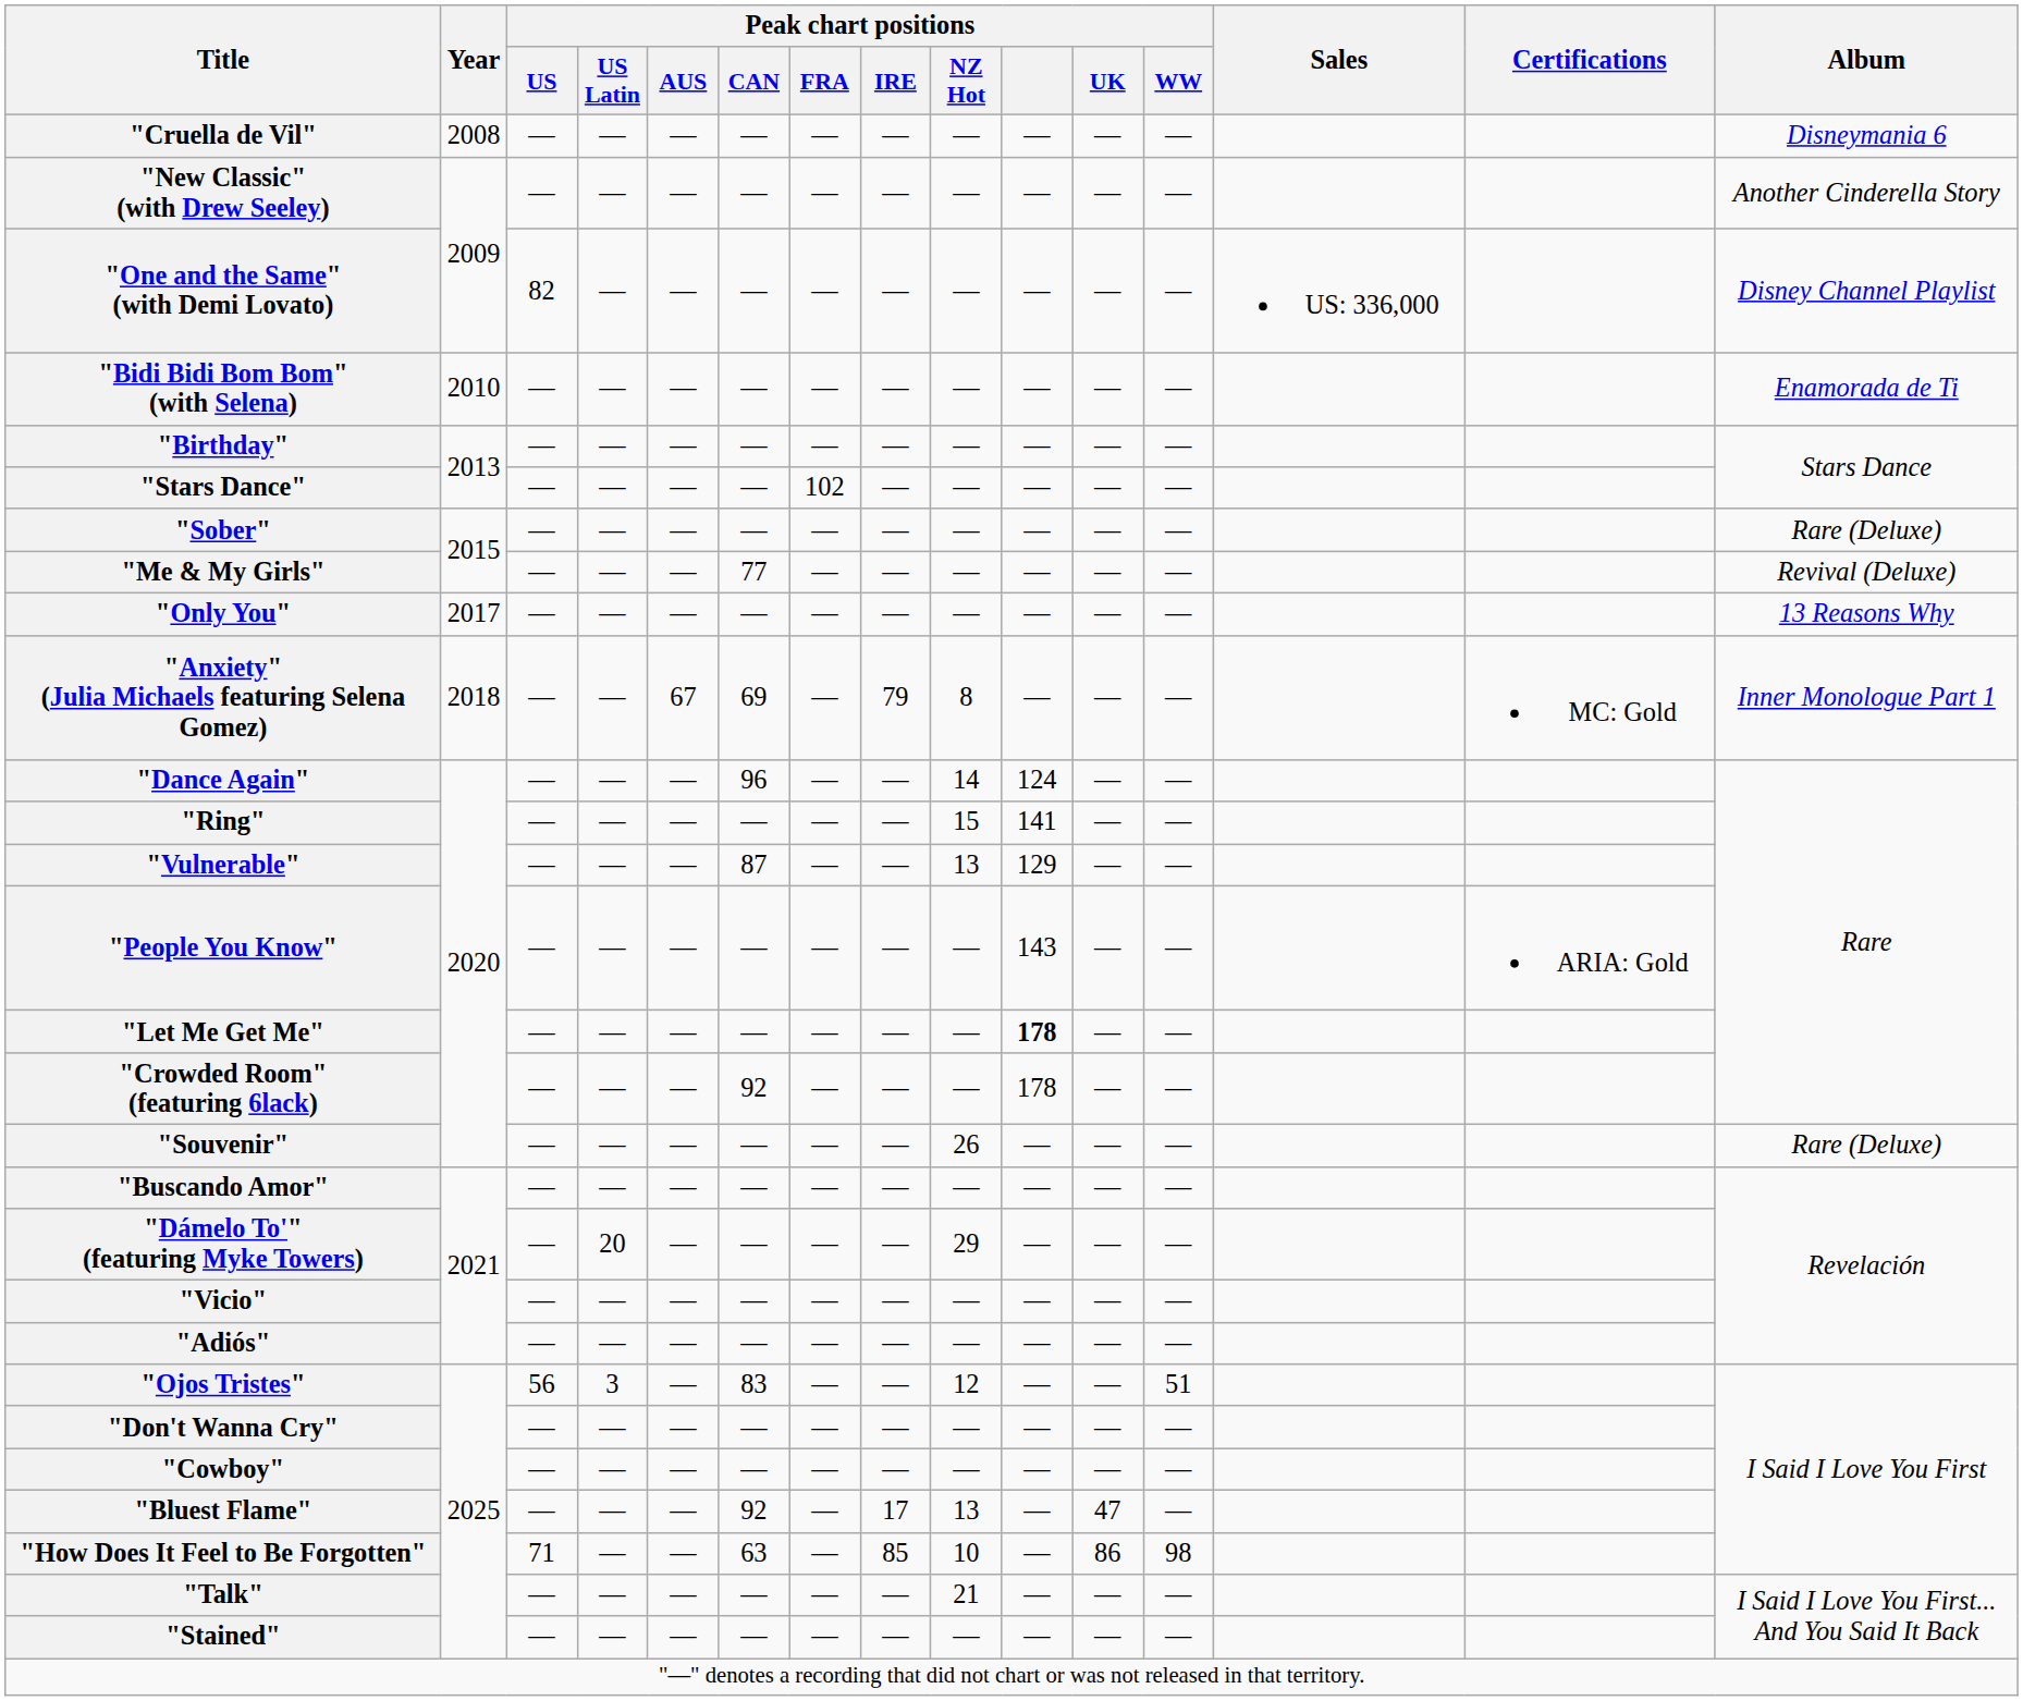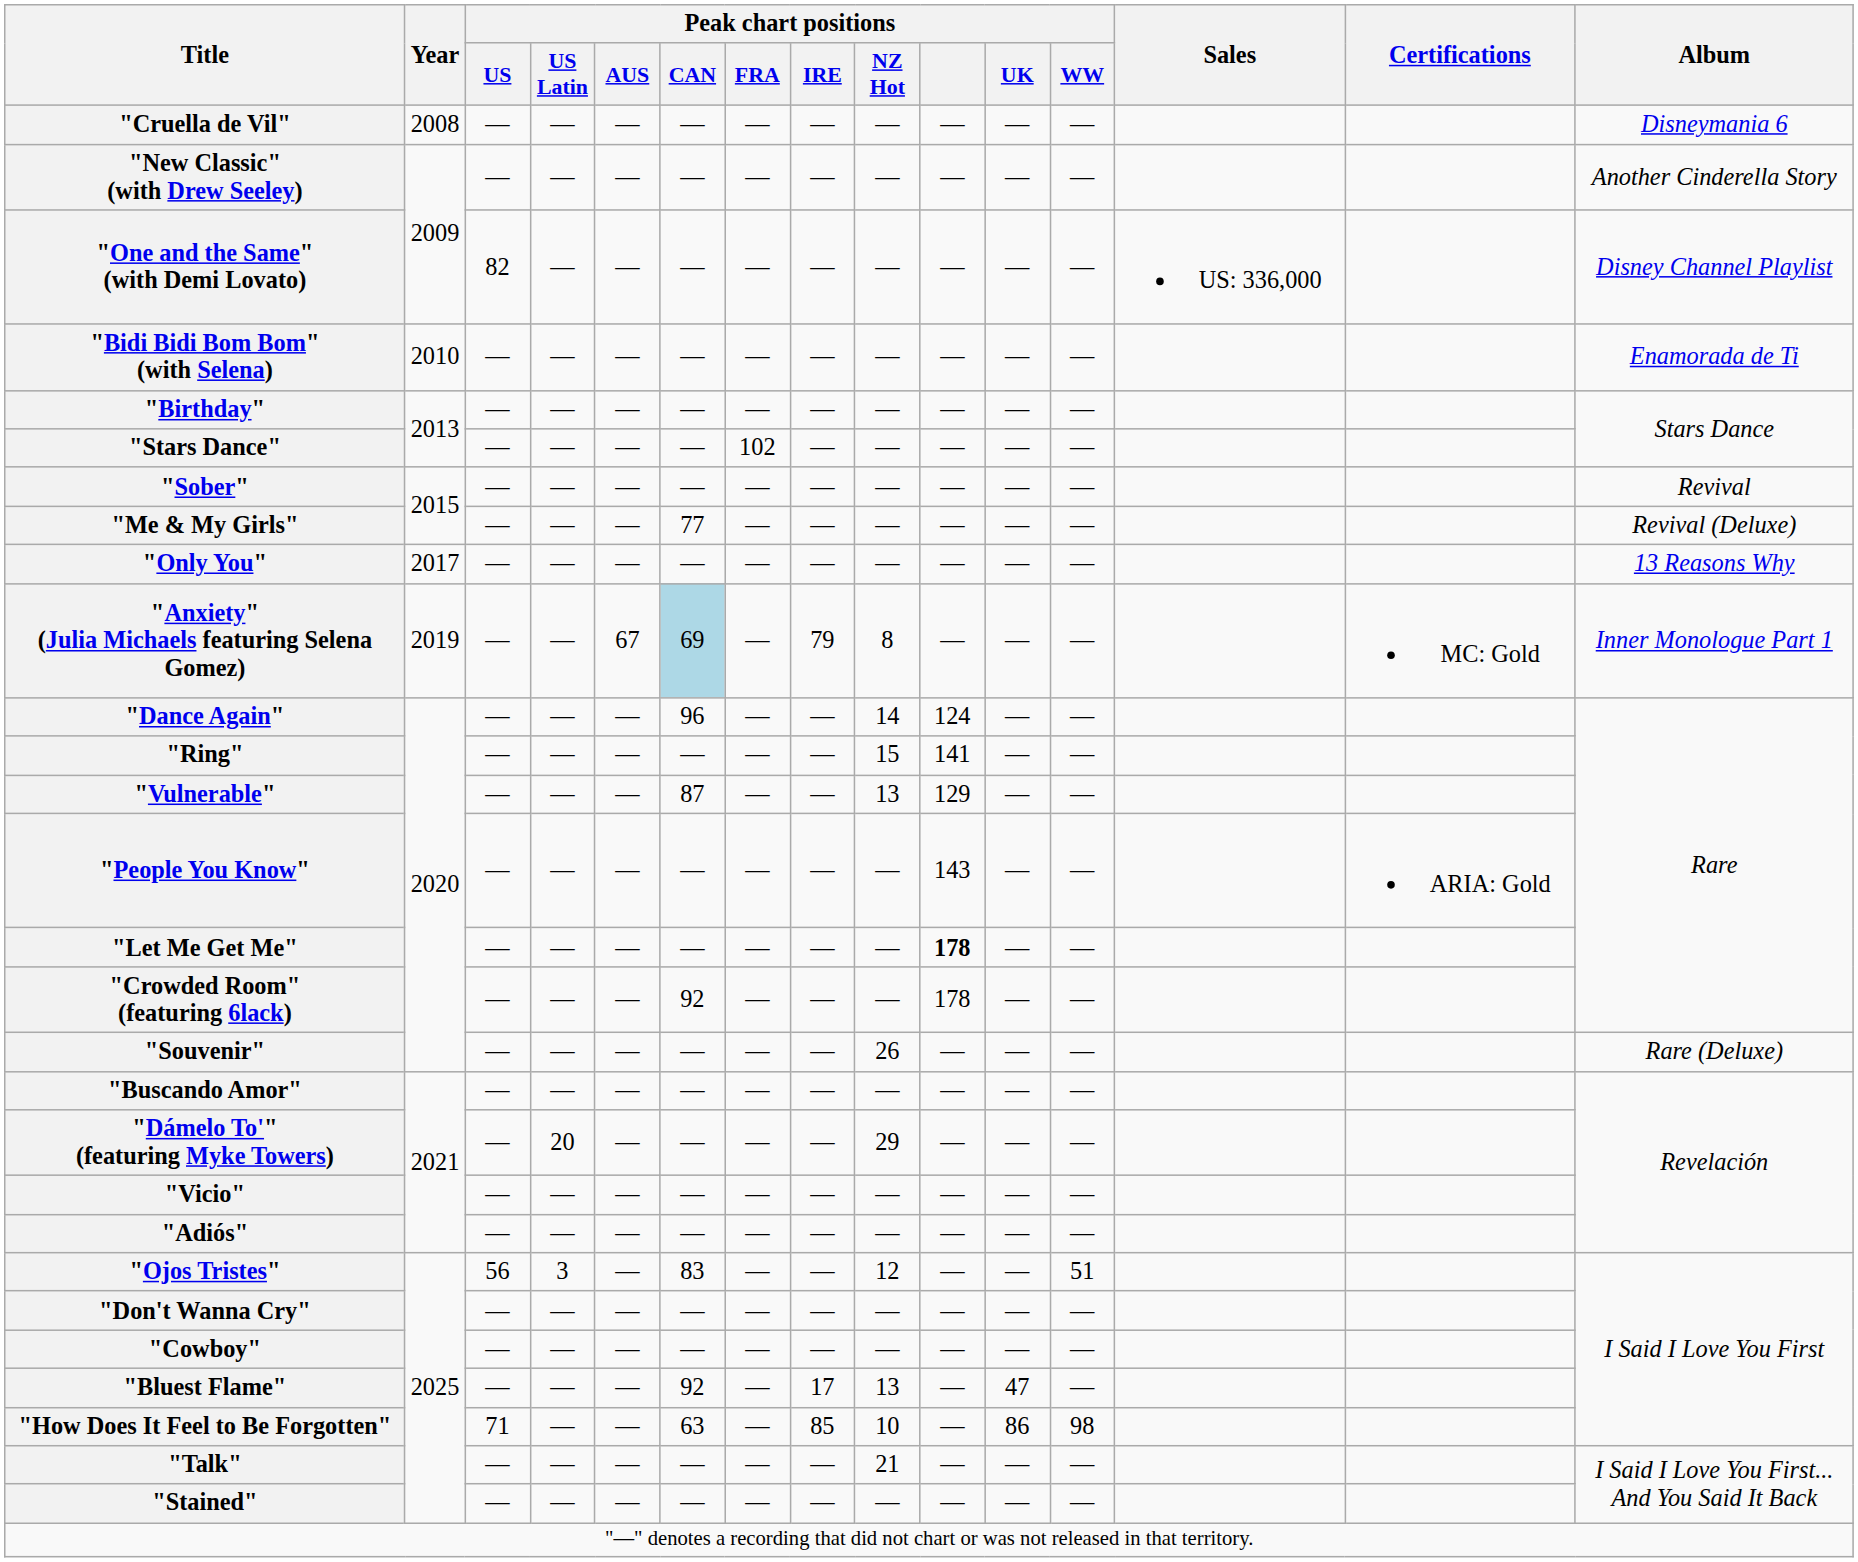"Sober" | Album: Rare (Deluxe) -> Revival
"Anxiety" (Julia Michaels featuring Selena Gomez) | Year: 2018 -> 2019
"Anxiety" (Julia Michaels featuring Selena Gomez) | Peak chart positions / CAN: no background -> lightblue background
